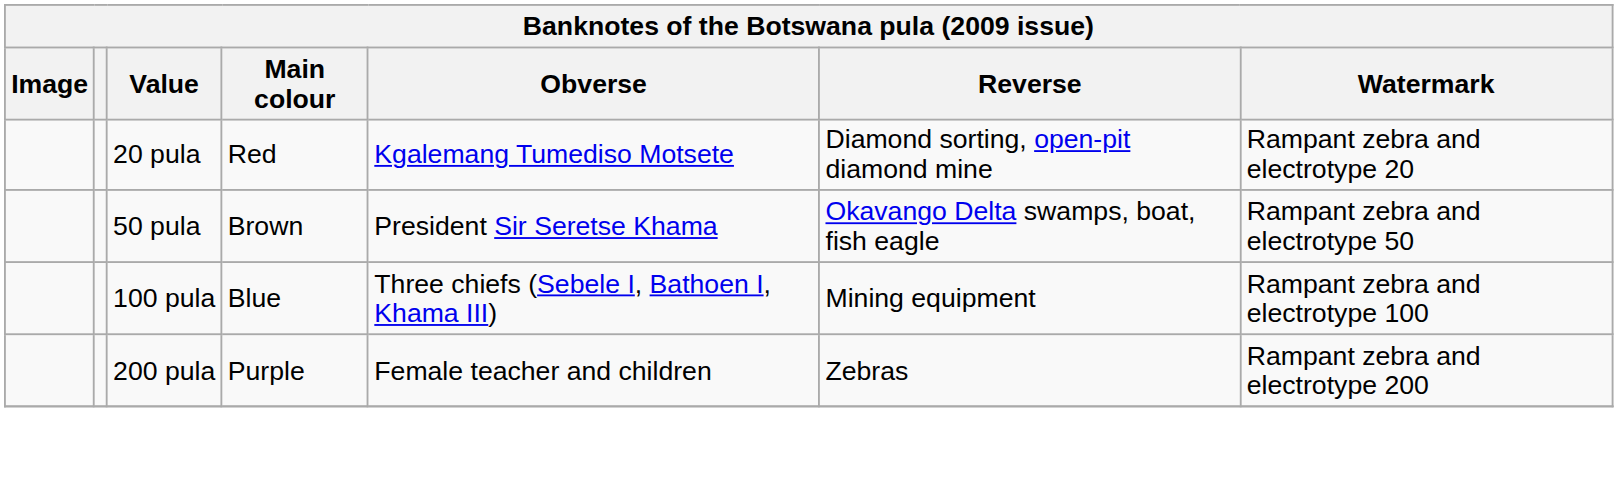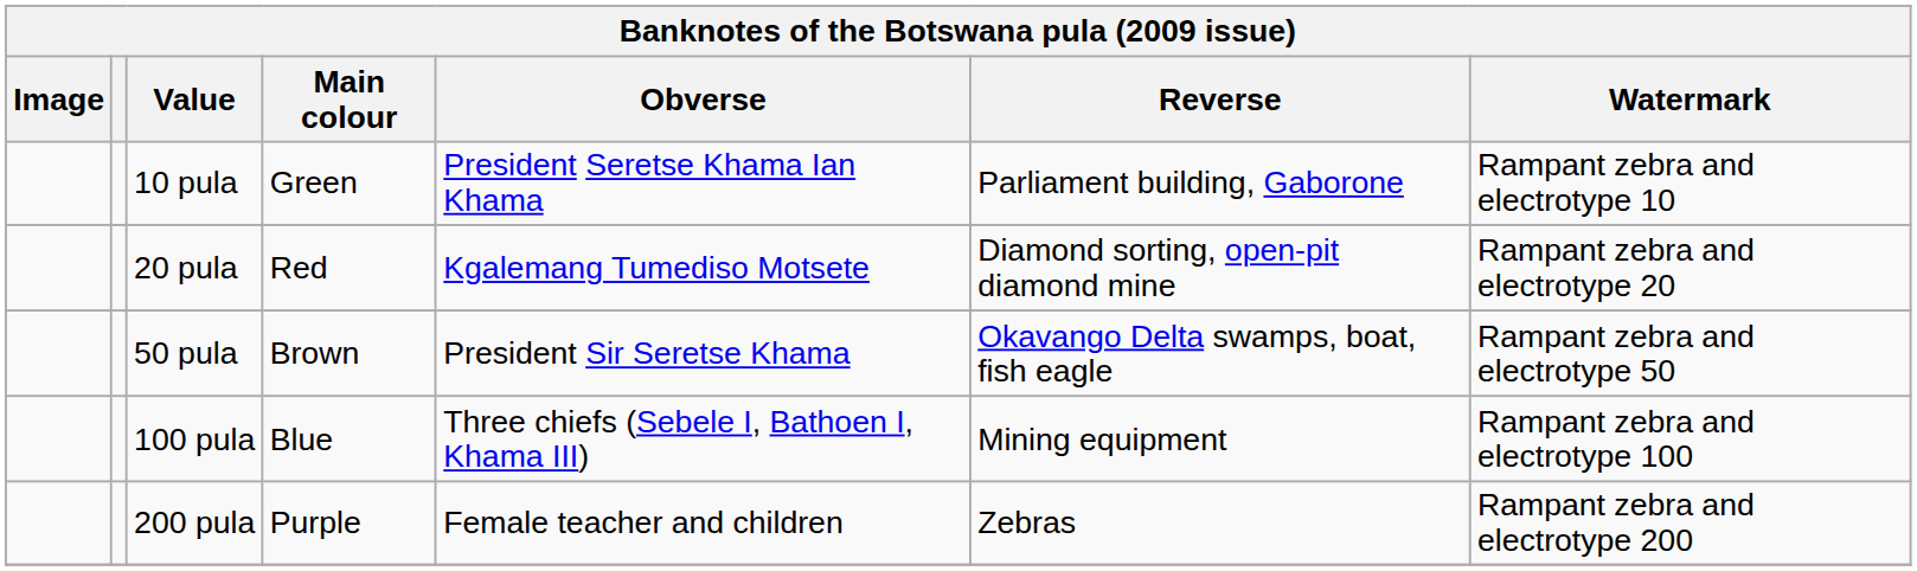+ row: 10 pula | Green | President Seretse Khama Ian Khama | Parliament building, Gaborone | Rampant zebra and electrotype 10
